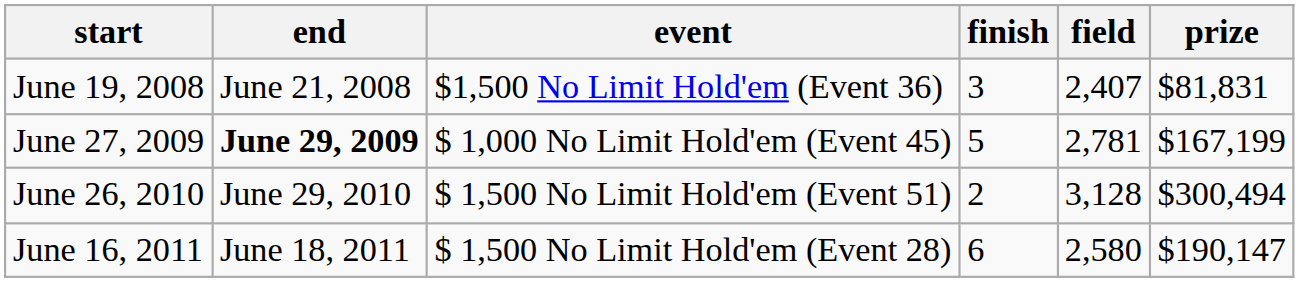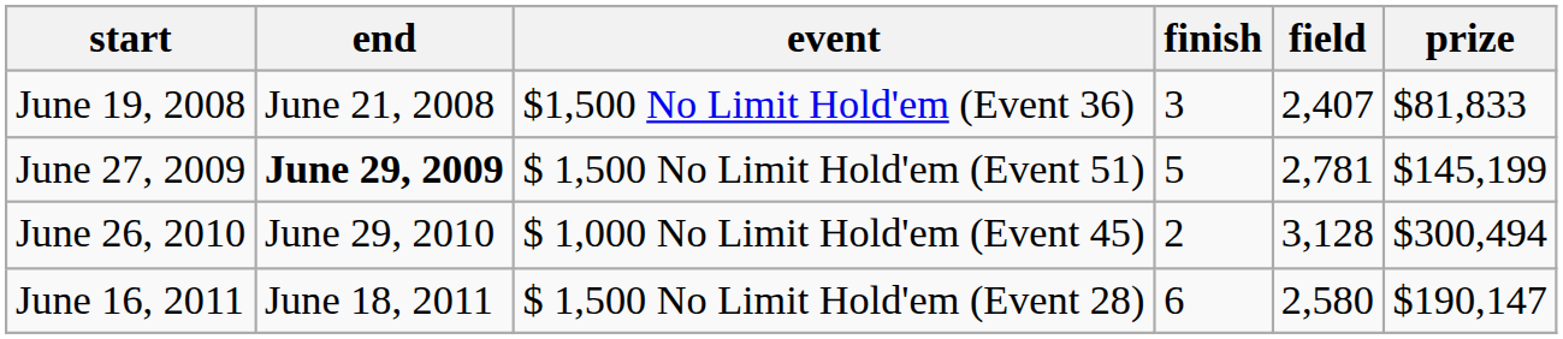June 19, 2008 | prize: $81,831 -> $81,833
June 27, 2009 | event: $ 1,000 No Limit Hold'em (Event 45) -> $ 1,500 No Limit Hold'em (Event 51)
June 27, 2009 | prize: $167,199 -> $145,199
June 26, 2010 | event: $ 1,500 No Limit Hold'em (Event 51) -> $ 1,000 No Limit Hold'em (Event 45)
